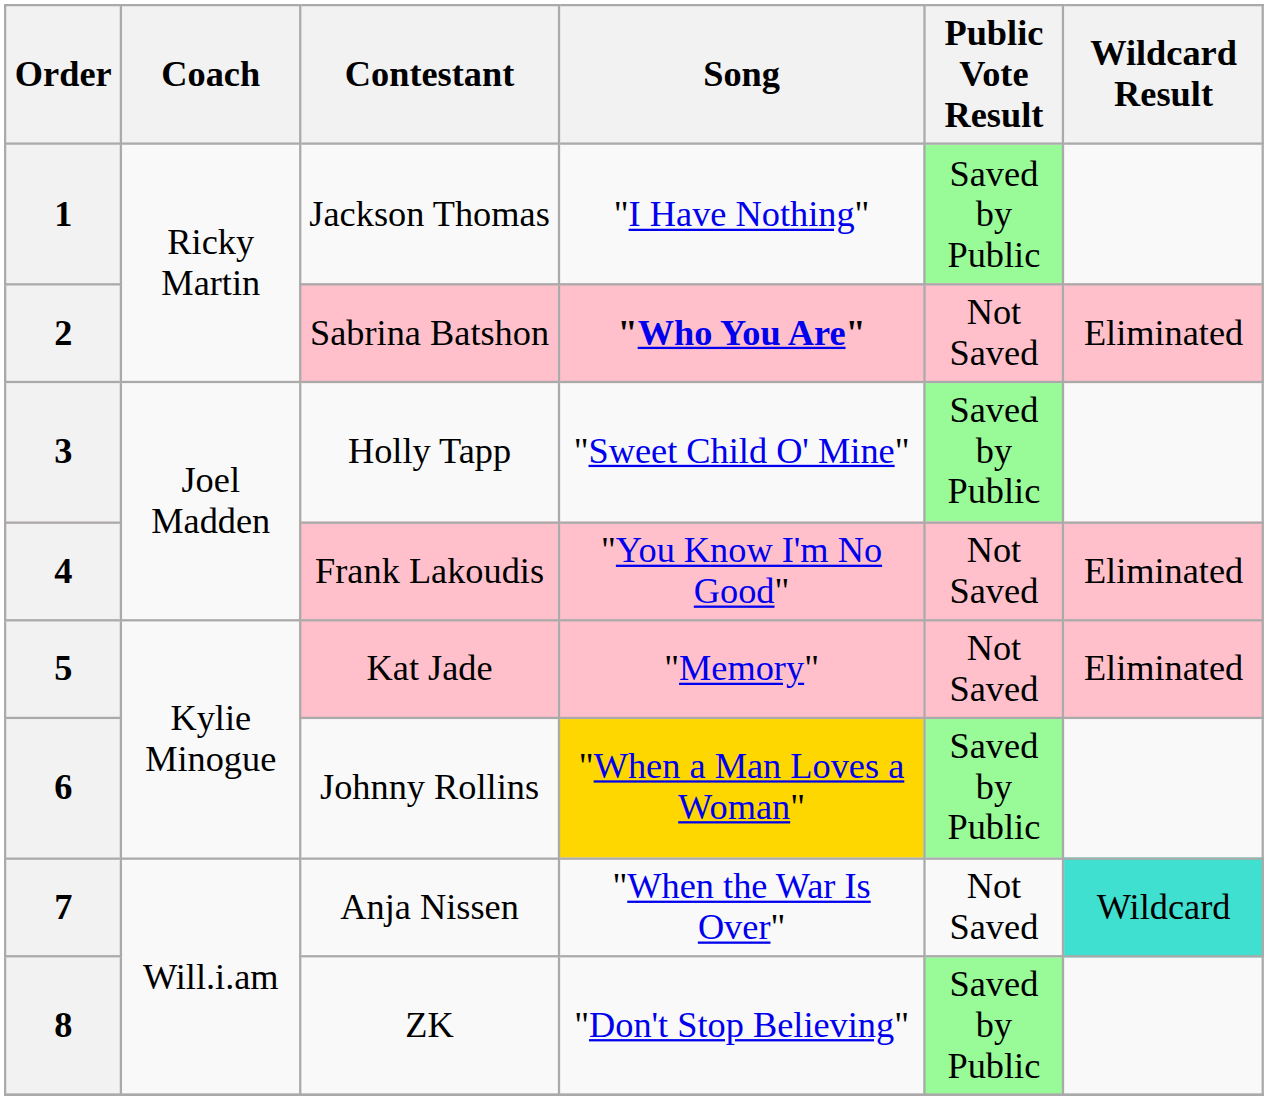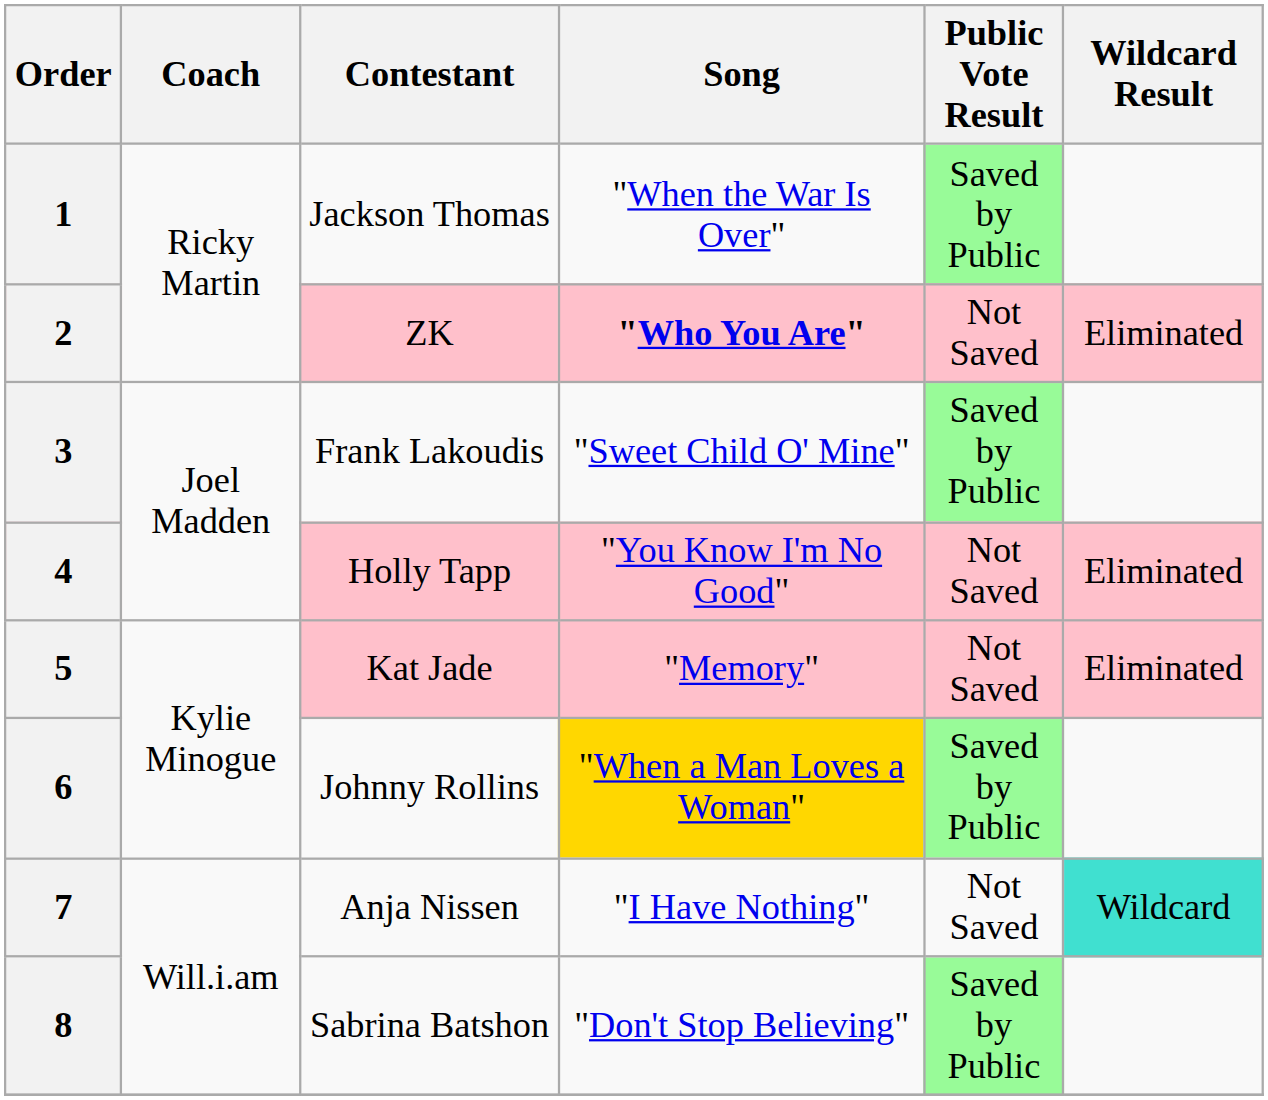1 | Song: "I Have Nothing" -> "When the War Is Over"
2 | Contestant: Sabrina Batshon -> ZK
3 | Contestant: Holly Tapp -> Frank Lakoudis
4 | Contestant: Frank Lakoudis -> Holly Tapp
7 | Song: "When the War Is Over" -> "I Have Nothing"
8 | Contestant: ZK -> Sabrina Batshon
